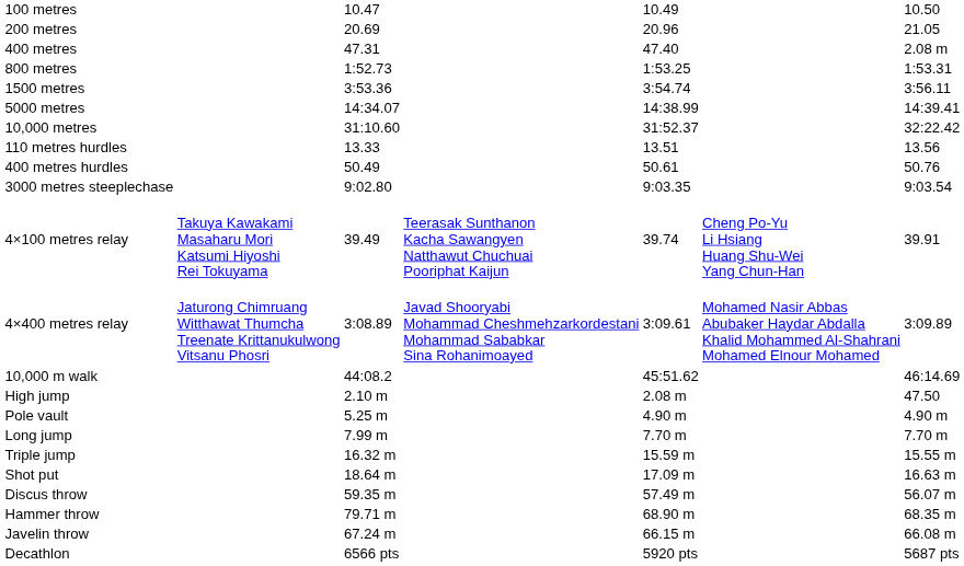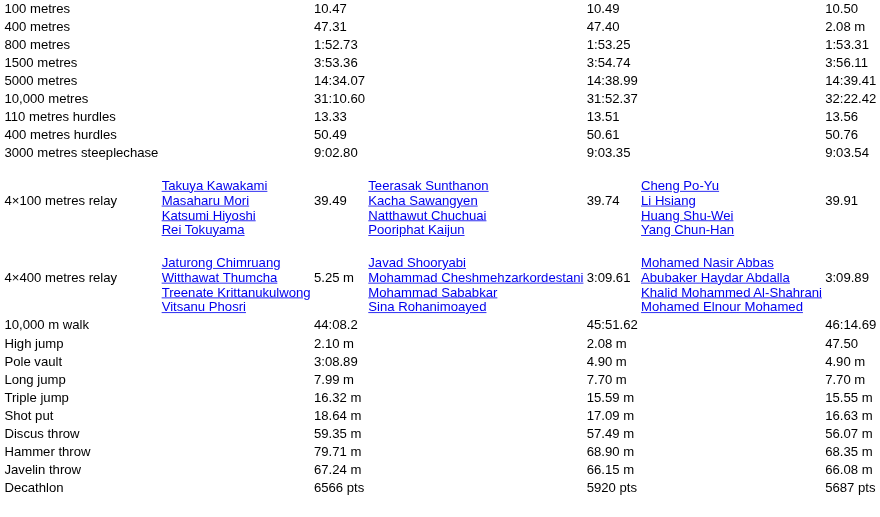- row: 200 metres | 20.69 | 20.96 | 21.05
4×400 metres relay | column 3: 3:08.89 -> 5.25 m
Pole vault | column 3: 5.25 m -> 3:08.89
